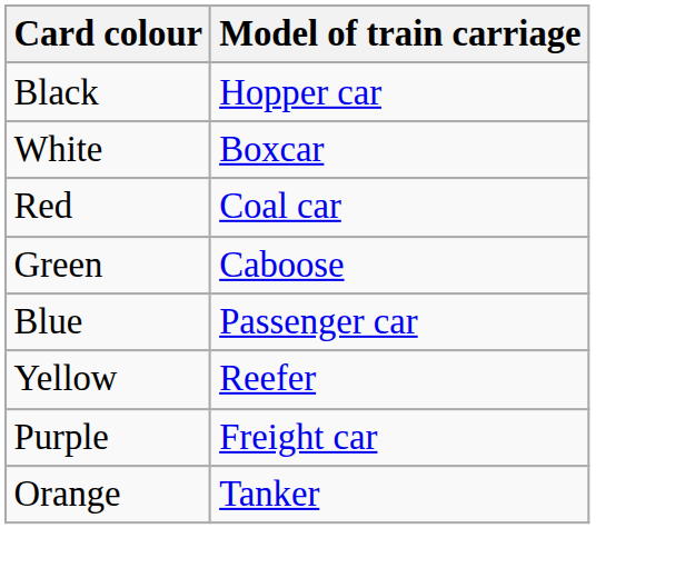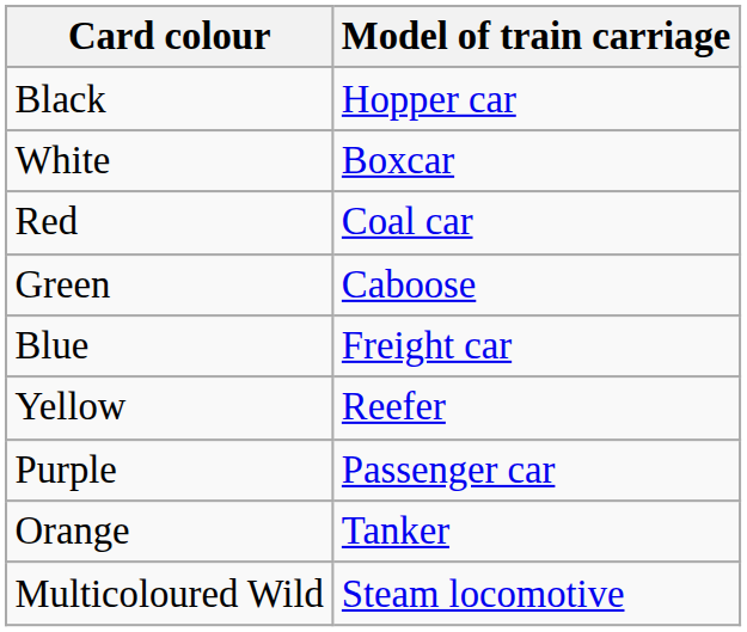Blue | Model of train carriage: Passenger car -> Freight car
Purple | Model of train carriage: Freight car -> Passenger car
+ row: Multicoloured Wild | Steam locomotive
